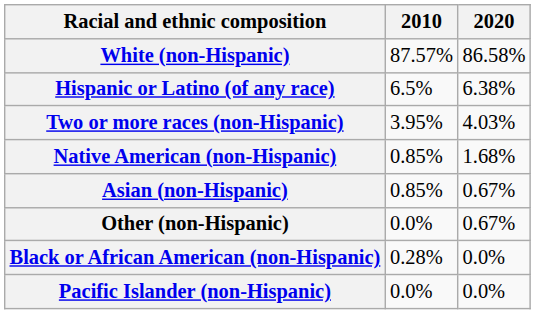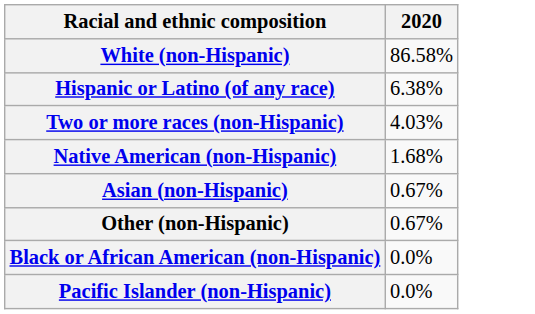- column: 2010 | 87.57% | 6.5% | 3.95% | 0.85% | 0.85% | 0.0% | 0.28% | 0.0%
